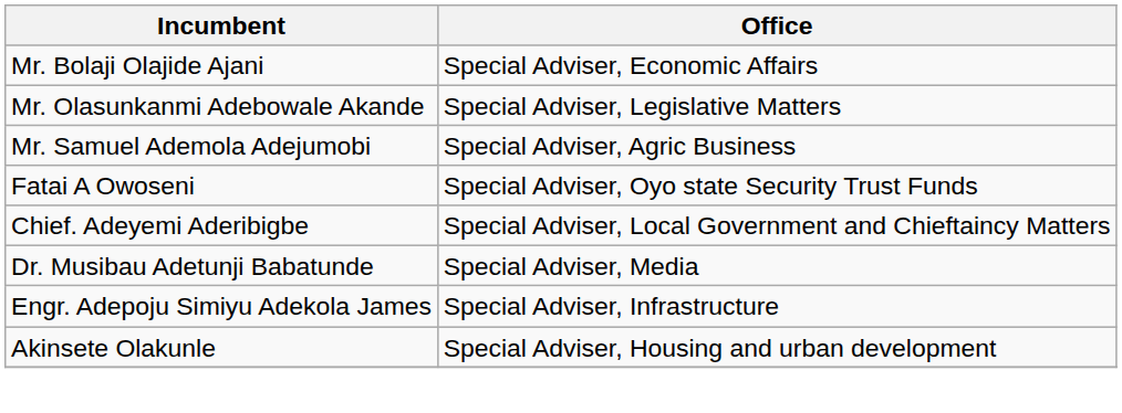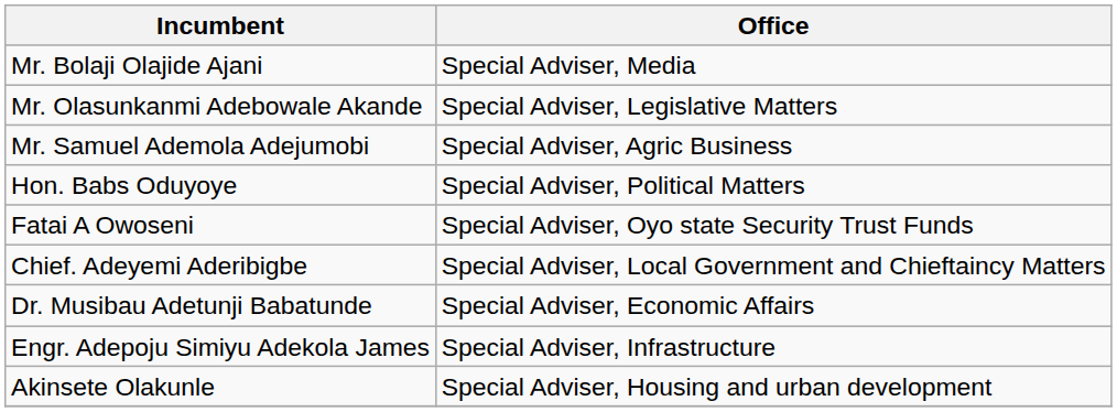Mr. Bolaji Olajide Ajani | Office: Special Adviser, Economic Affairs -> Special Adviser, Media
+ row: Hon. Babs Oduyoye | Special Adviser, Political Matters
Dr. Musibau Adetunji Babatunde | Office: Special Adviser, Media -> Special Adviser, Economic Affairs
